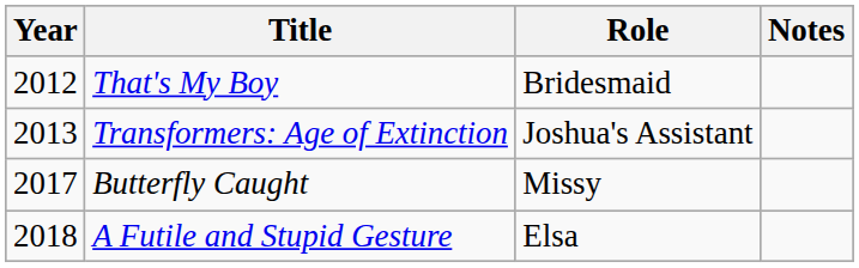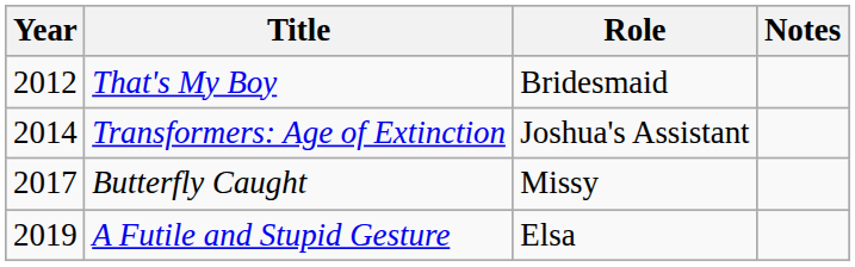Transformers: Age of Extinction | Year: 2013 -> 2014
A Futile and Stupid Gesture | Year: 2018 -> 2019
